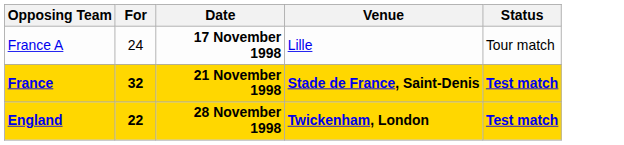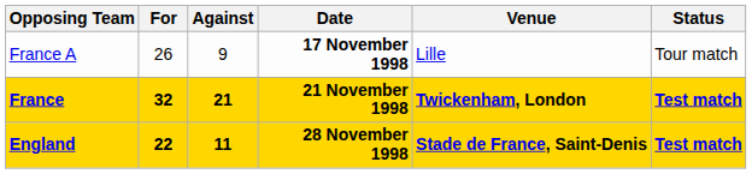+ column: Against | 9 | 21 | 11
France A | For: 24 -> 26
France | Venue: Stade de France, Saint-Denis -> Twickenham, London
England | Venue: Twickenham, London -> Stade de France, Saint-Denis
